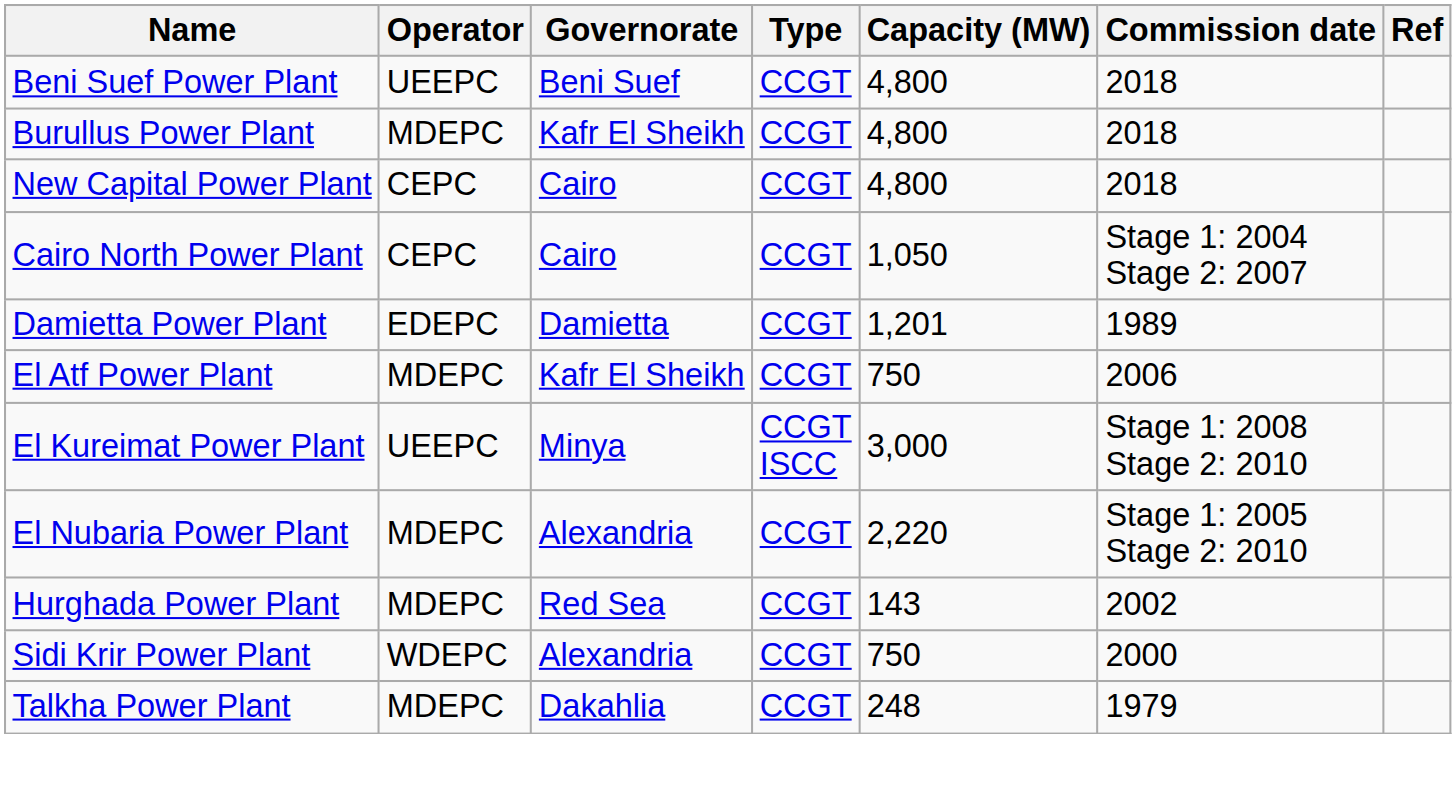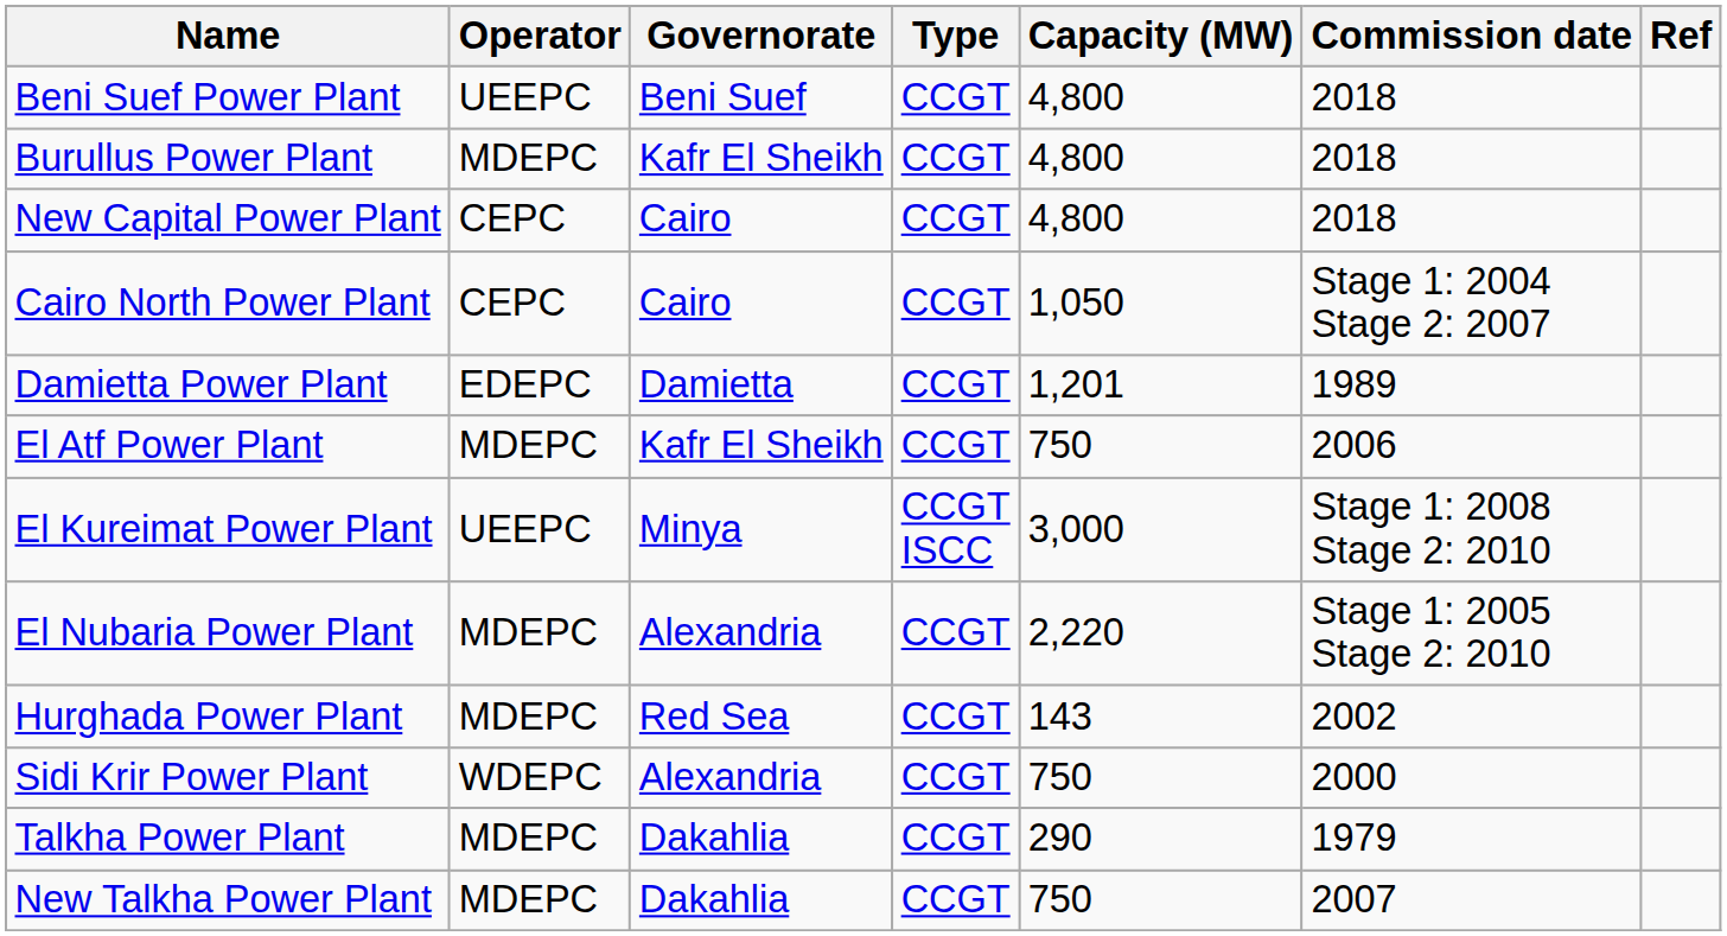Talkha Power Plant | Capacity (MW): 248 -> 290
+ row: New Talkha Power Plant | MDEPC | Dakahlia | CCGT | 750 | 2007
